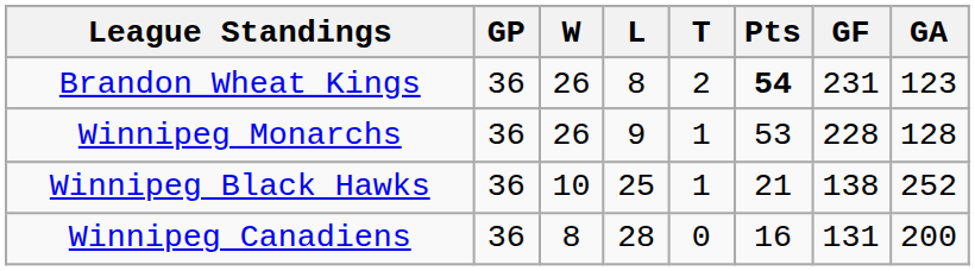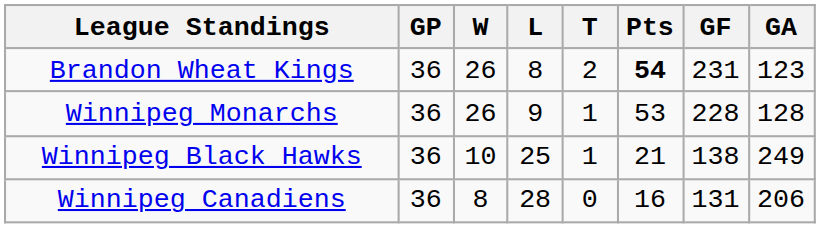Winnipeg Black Hawks | GA: 252 -> 249
Winnipeg Canadiens | GA: 200 -> 206
